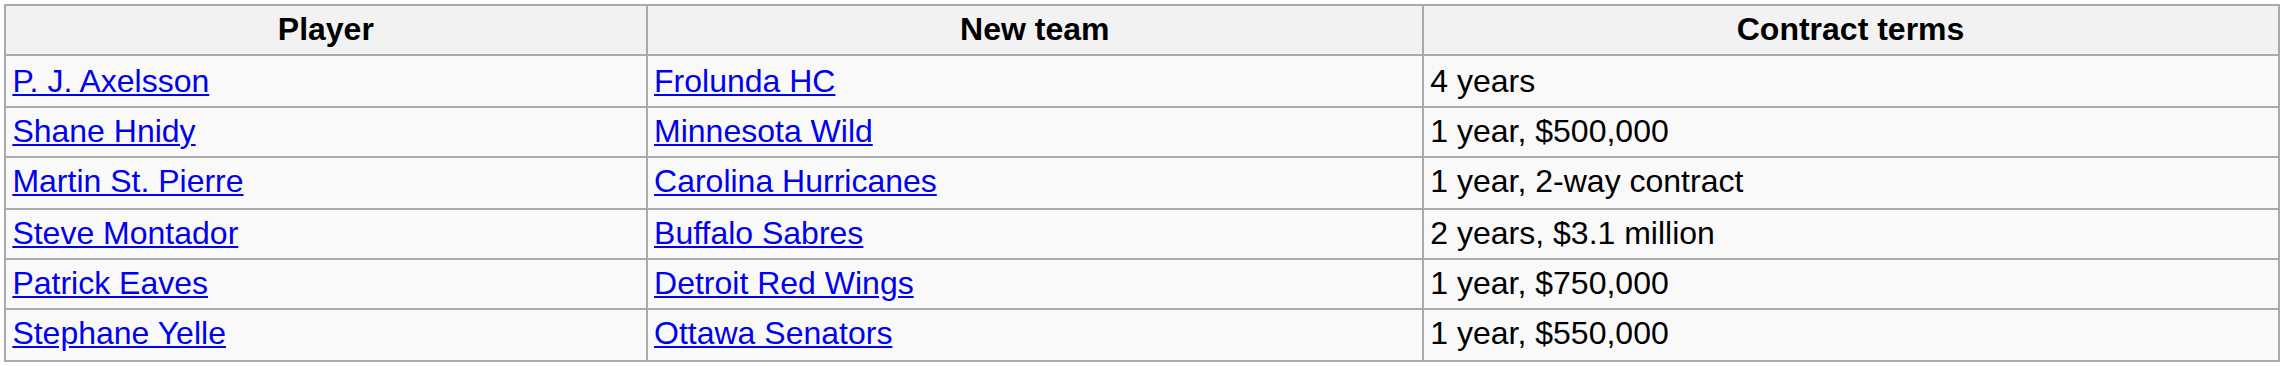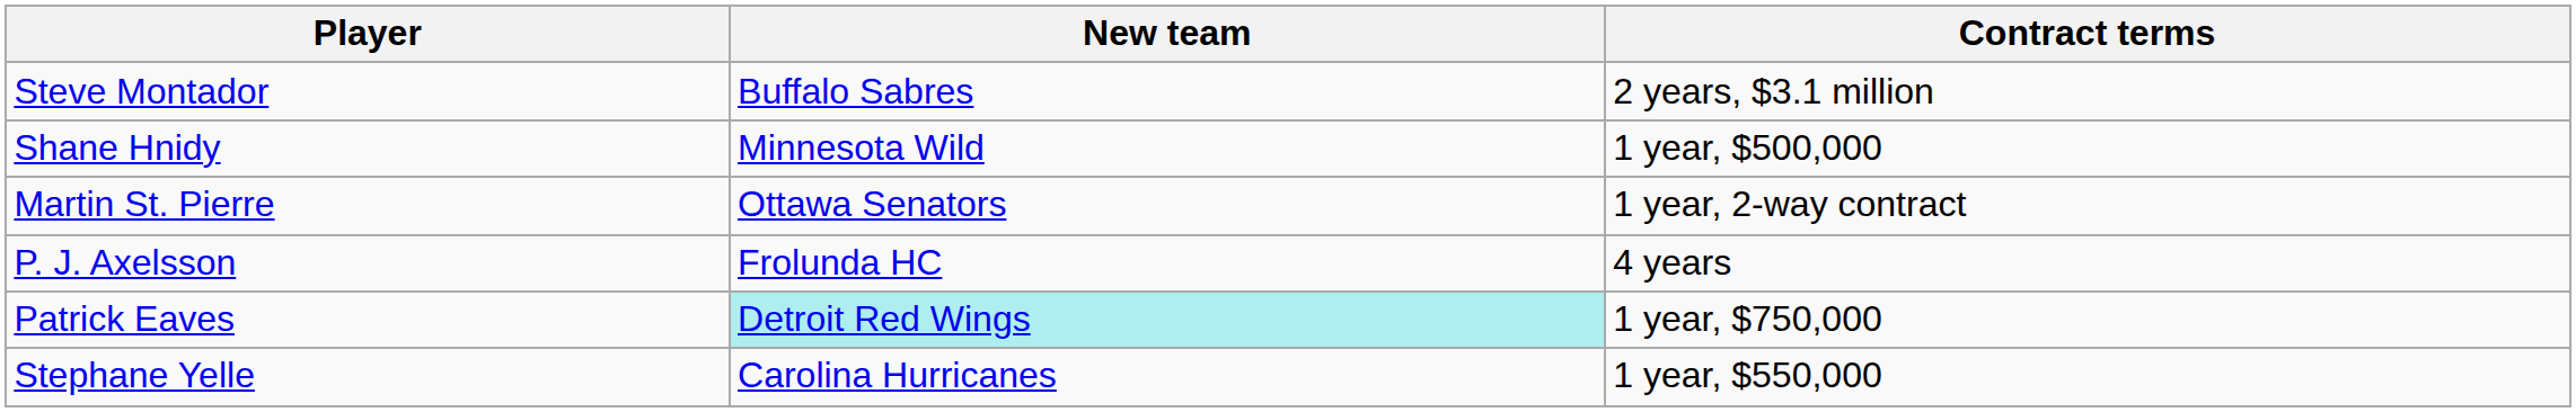rows swapped: Steve Montador <-> P. J. Axelsson
Martin St. Pierre | New team: Carolina Hurricanes -> Ottawa Senators
Patrick Eaves | New team: no background -> paleturquoise background
Stephane Yelle | New team: Ottawa Senators -> Carolina Hurricanes
